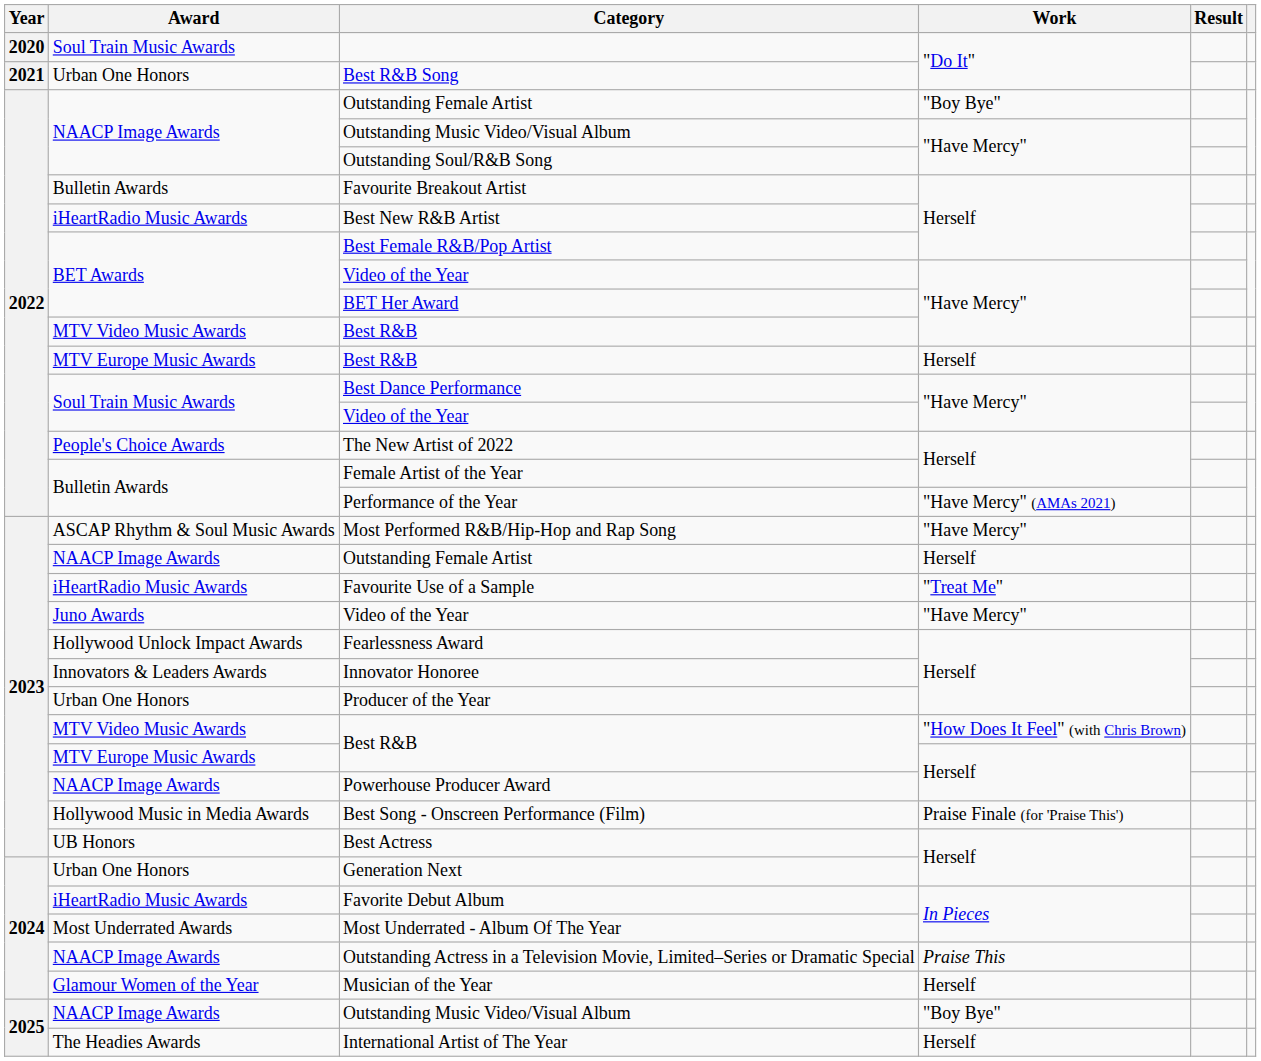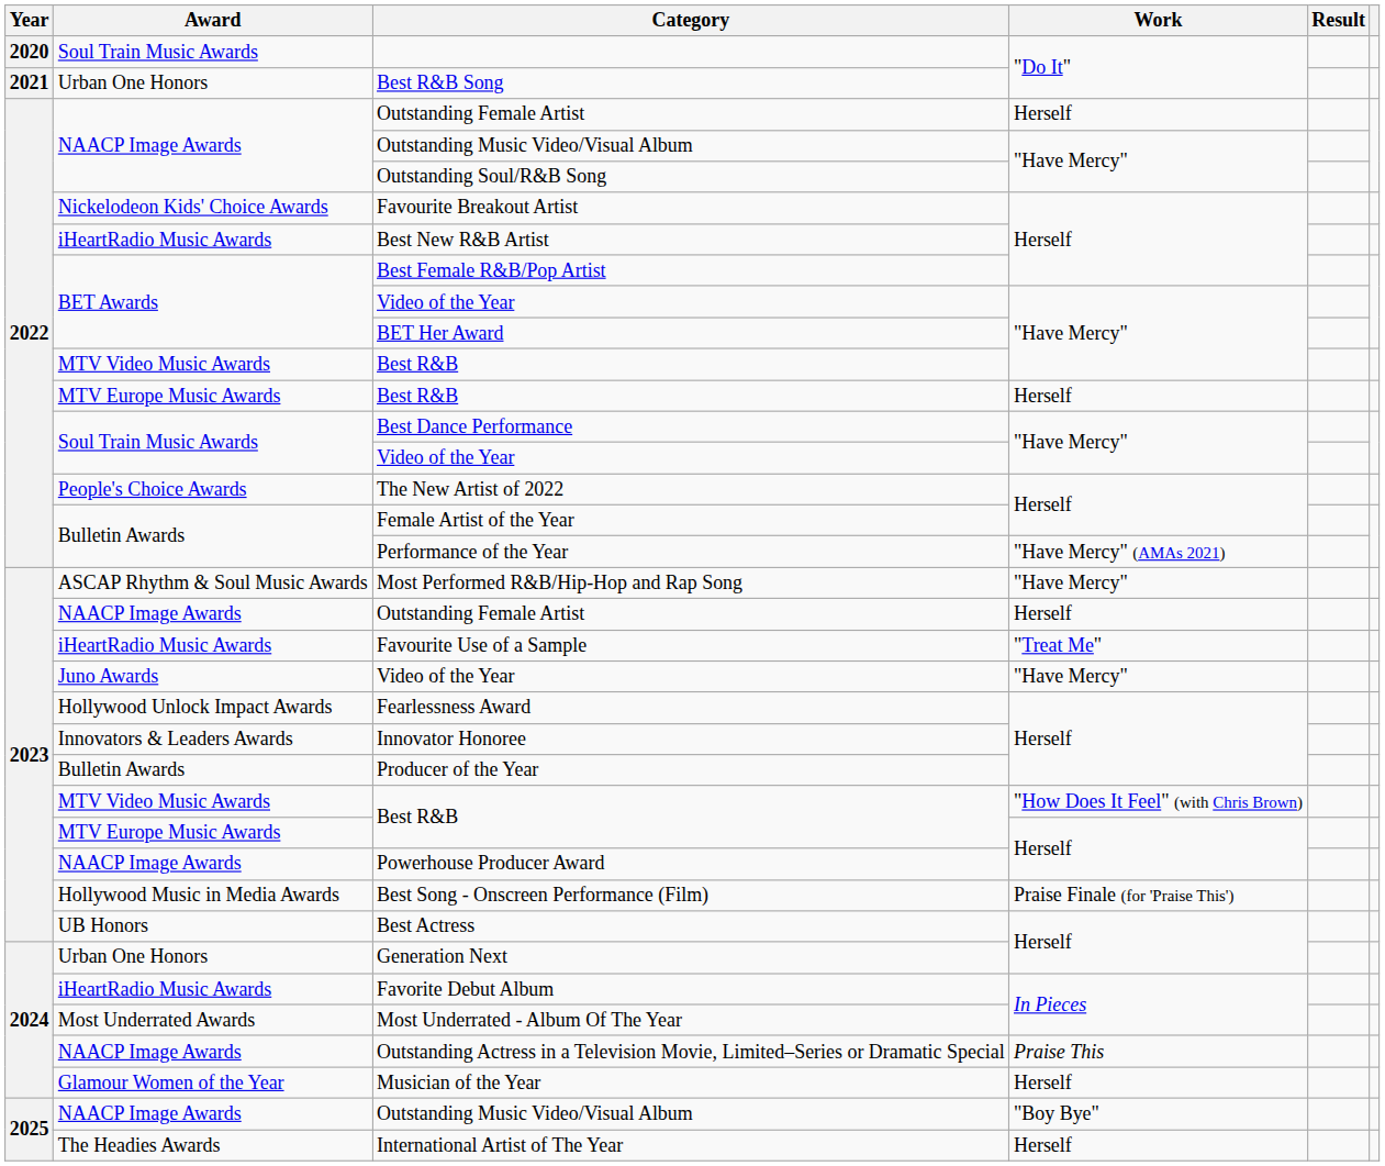2022 / Outstanding Female Artist | Work: "Boy Bye" -> Herself
Favourite Breakout Artist | Award: Bulletin Awards -> Nickelodeon Kids' Choice Awards
Producer of the Year | Award: Urban One Honors -> Bulletin Awards
